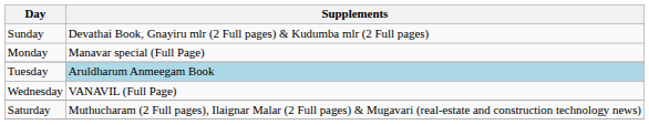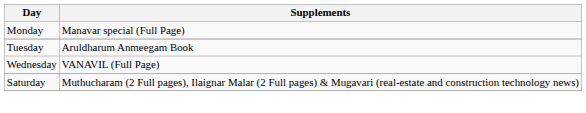- row: Sunday | Devathai Book, Gnayiru mlr (2 Full pages) & Kudumba mlr (2 Full pages)
Tuesday | Supplements: lightblue background -> no background
